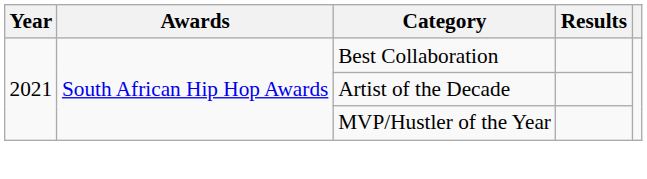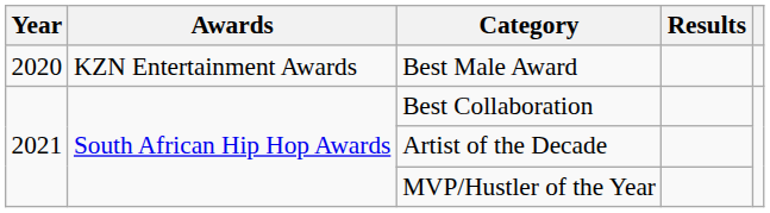+ row: 2020 | KZN Entertainment Awards | Best Male Award
